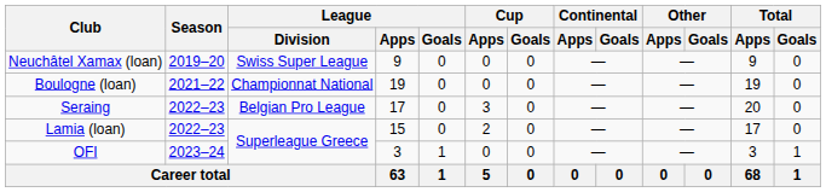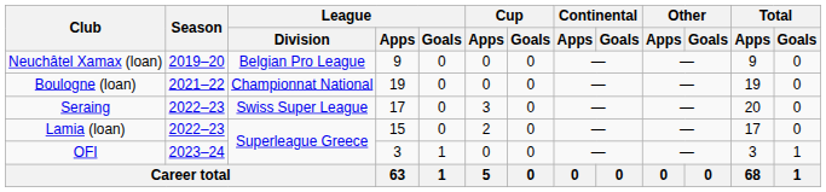Neuchâtel Xamax (loan) | League / Division: Swiss Super League -> Belgian Pro League
Seraing | League / Division: Belgian Pro League -> Swiss Super League
